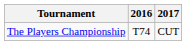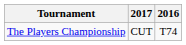columns swapped: 2016 <-> 2017
